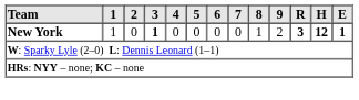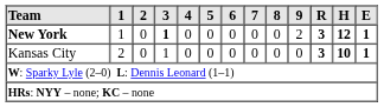New York | 8: 1 -> 0
+ row: Kansas City | 2 | 0 | 1 | 0 | 0 | 0 | 0 | 0 | 0 | 3 | 10 | 1
